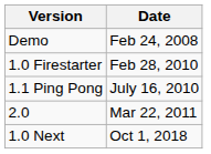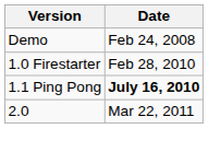1.1 Ping Pong | Date: normal -> bold
- row: 1.0 Next | Oct 1, 2018
